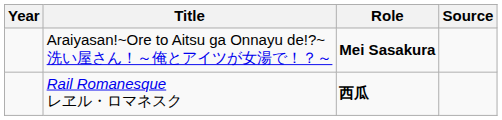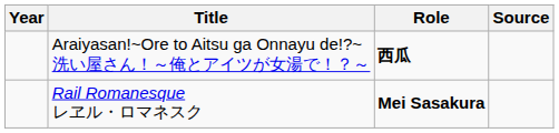Araiyasan!~Ore to Aitsu ga Onnayu de!?~ 洗い屋さん！～俺とアイツが女湯で！？～ | Role: Mei Sasakura -> 西瓜
Rail Romanesque レヱル・ロマネスク | Role: 西瓜 -> Mei Sasakura
